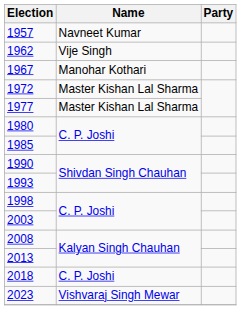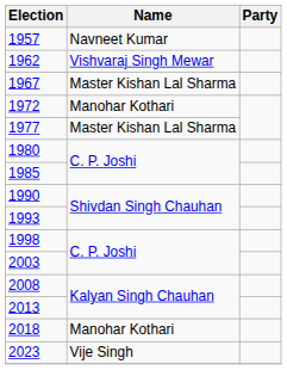1962 | Name: Vije Singh -> Vishvaraj Singh Mewar
1967 | Name: Manohar Kothari -> Master Kishan Lal Sharma
1972 | Name: Master Kishan Lal Sharma -> Manohar Kothari
2018 | Name: C. P. Joshi -> Manohar Kothari
2023 | Name: Vishvaraj Singh Mewar -> Vije Singh
